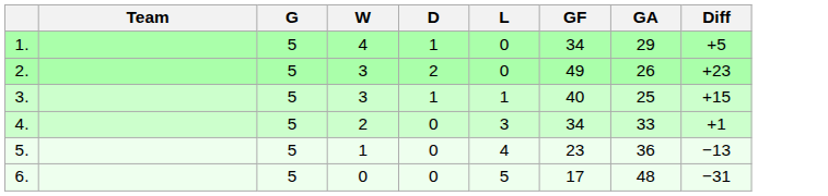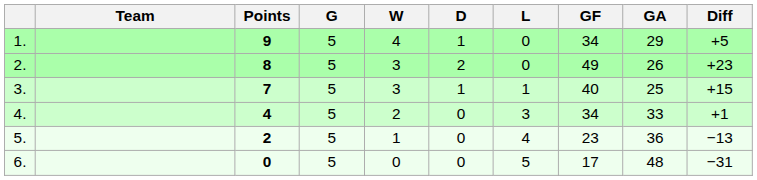+ column: Points | 9 | 8 | 7 | 4 | 2 | 0
